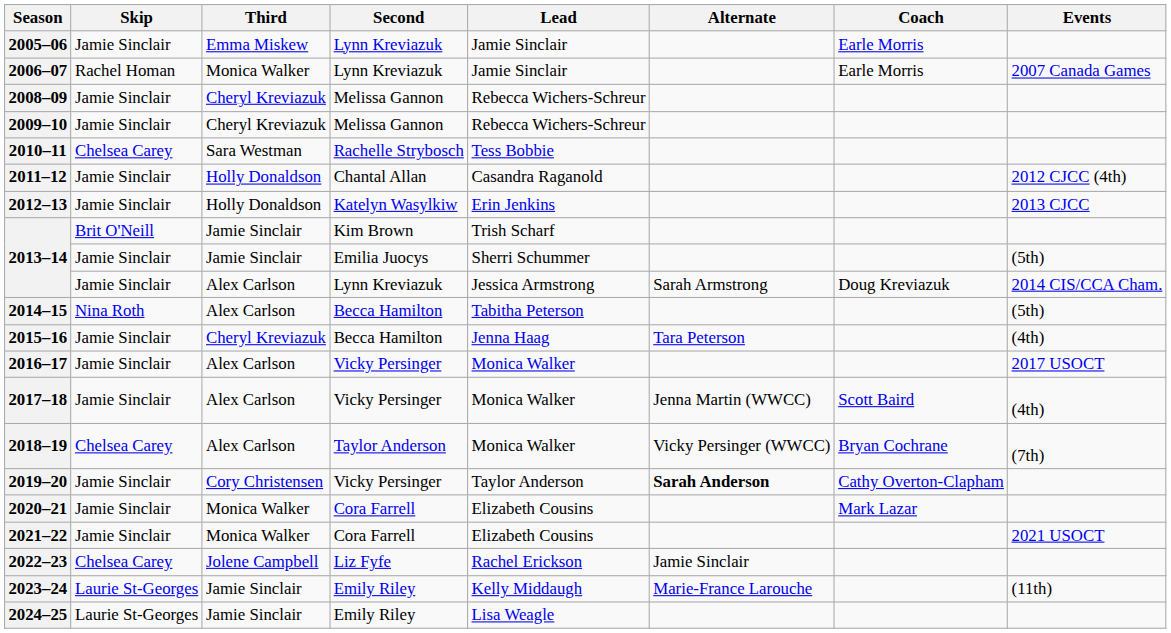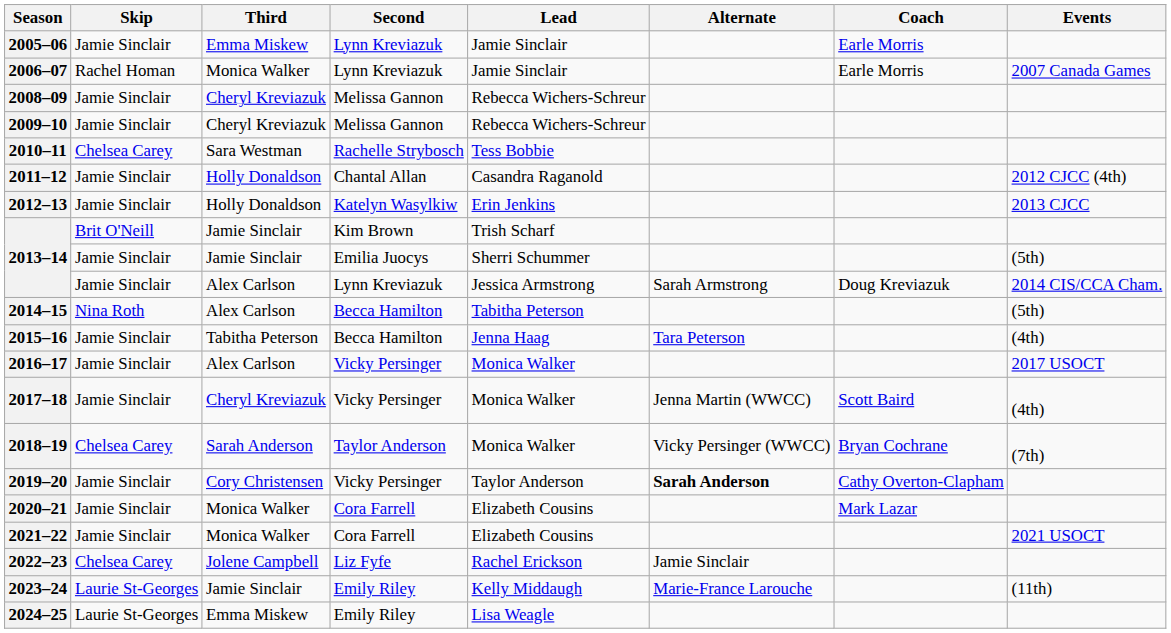2015–16 | Third: Cheryl Kreviazuk -> Tabitha Peterson
2017–18 | Third: Alex Carlson -> Cheryl Kreviazuk
2018–19 | Third: Alex Carlson -> Sarah Anderson
2024–25 | Third: Jamie Sinclair -> Emma Miskew
